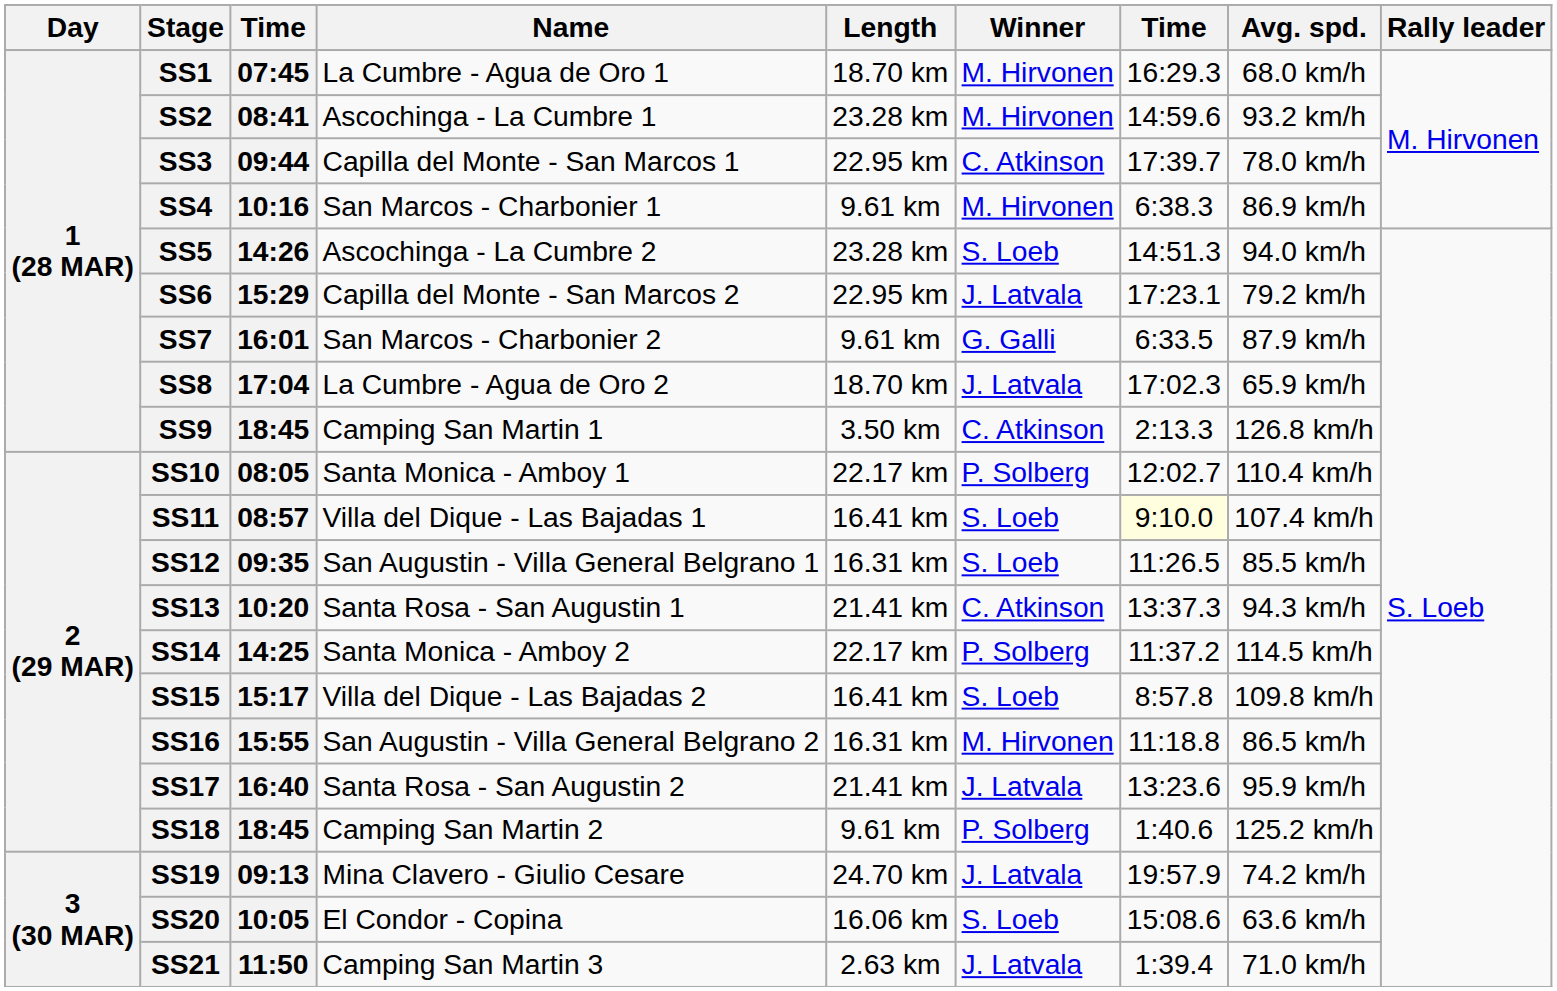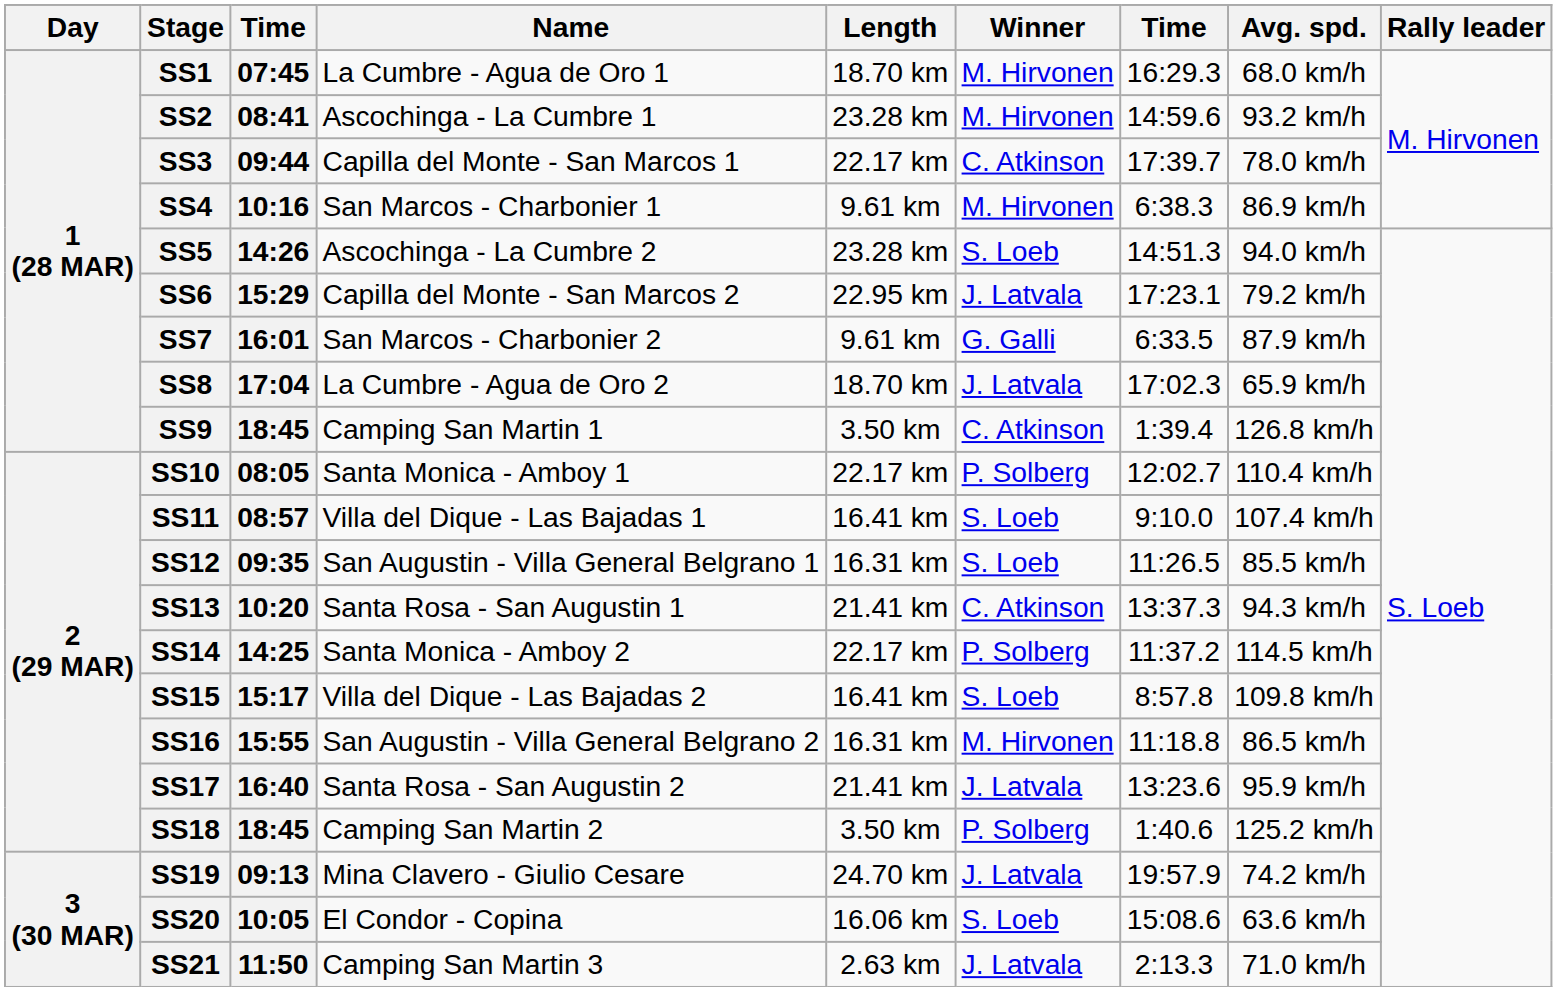SS3 | Length: 22.95 km -> 22.17 km
SS9 | column 7: 2:13.3 -> 1:39.4
SS11 | column 7: lightyellow background -> no background
SS18 | Length: 9.61 km -> 3.50 km
SS21 | column 7: 1:39.4 -> 2:13.3
